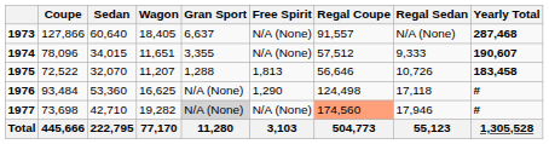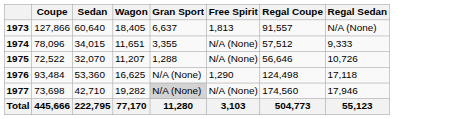- column: Yearly Total | 287,468 | 190,607 | 183,458 | # | # | 1,305,528
1973 | Free Spirit: N/A (None) -> 1,813
1975 | Free Spirit: 1,813 -> N/A (None)
1977 | Regal Coupe: lightsalmon background -> no background
